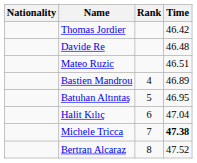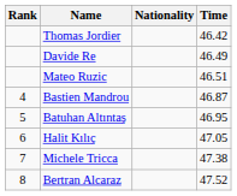columns swapped: Rank <-> Nationality
Davide Re | Time: 46.48 -> 46.49
Bastien Mandrou | Time: 46.89 -> 46.87
Halit Kılıç | Time: 47.04 -> 47.05
Michele Tricca | Time: bold -> normal
